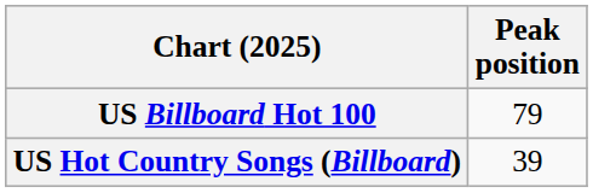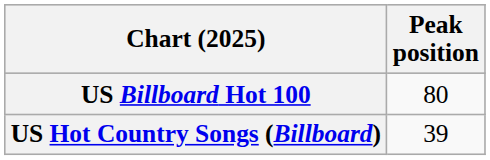US Billboard Hot 100 | Peak position: 79 -> 80
